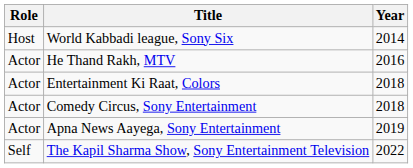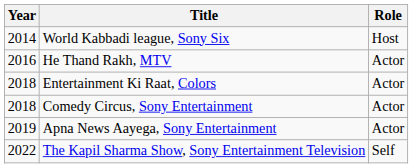columns swapped: Year <-> Role
